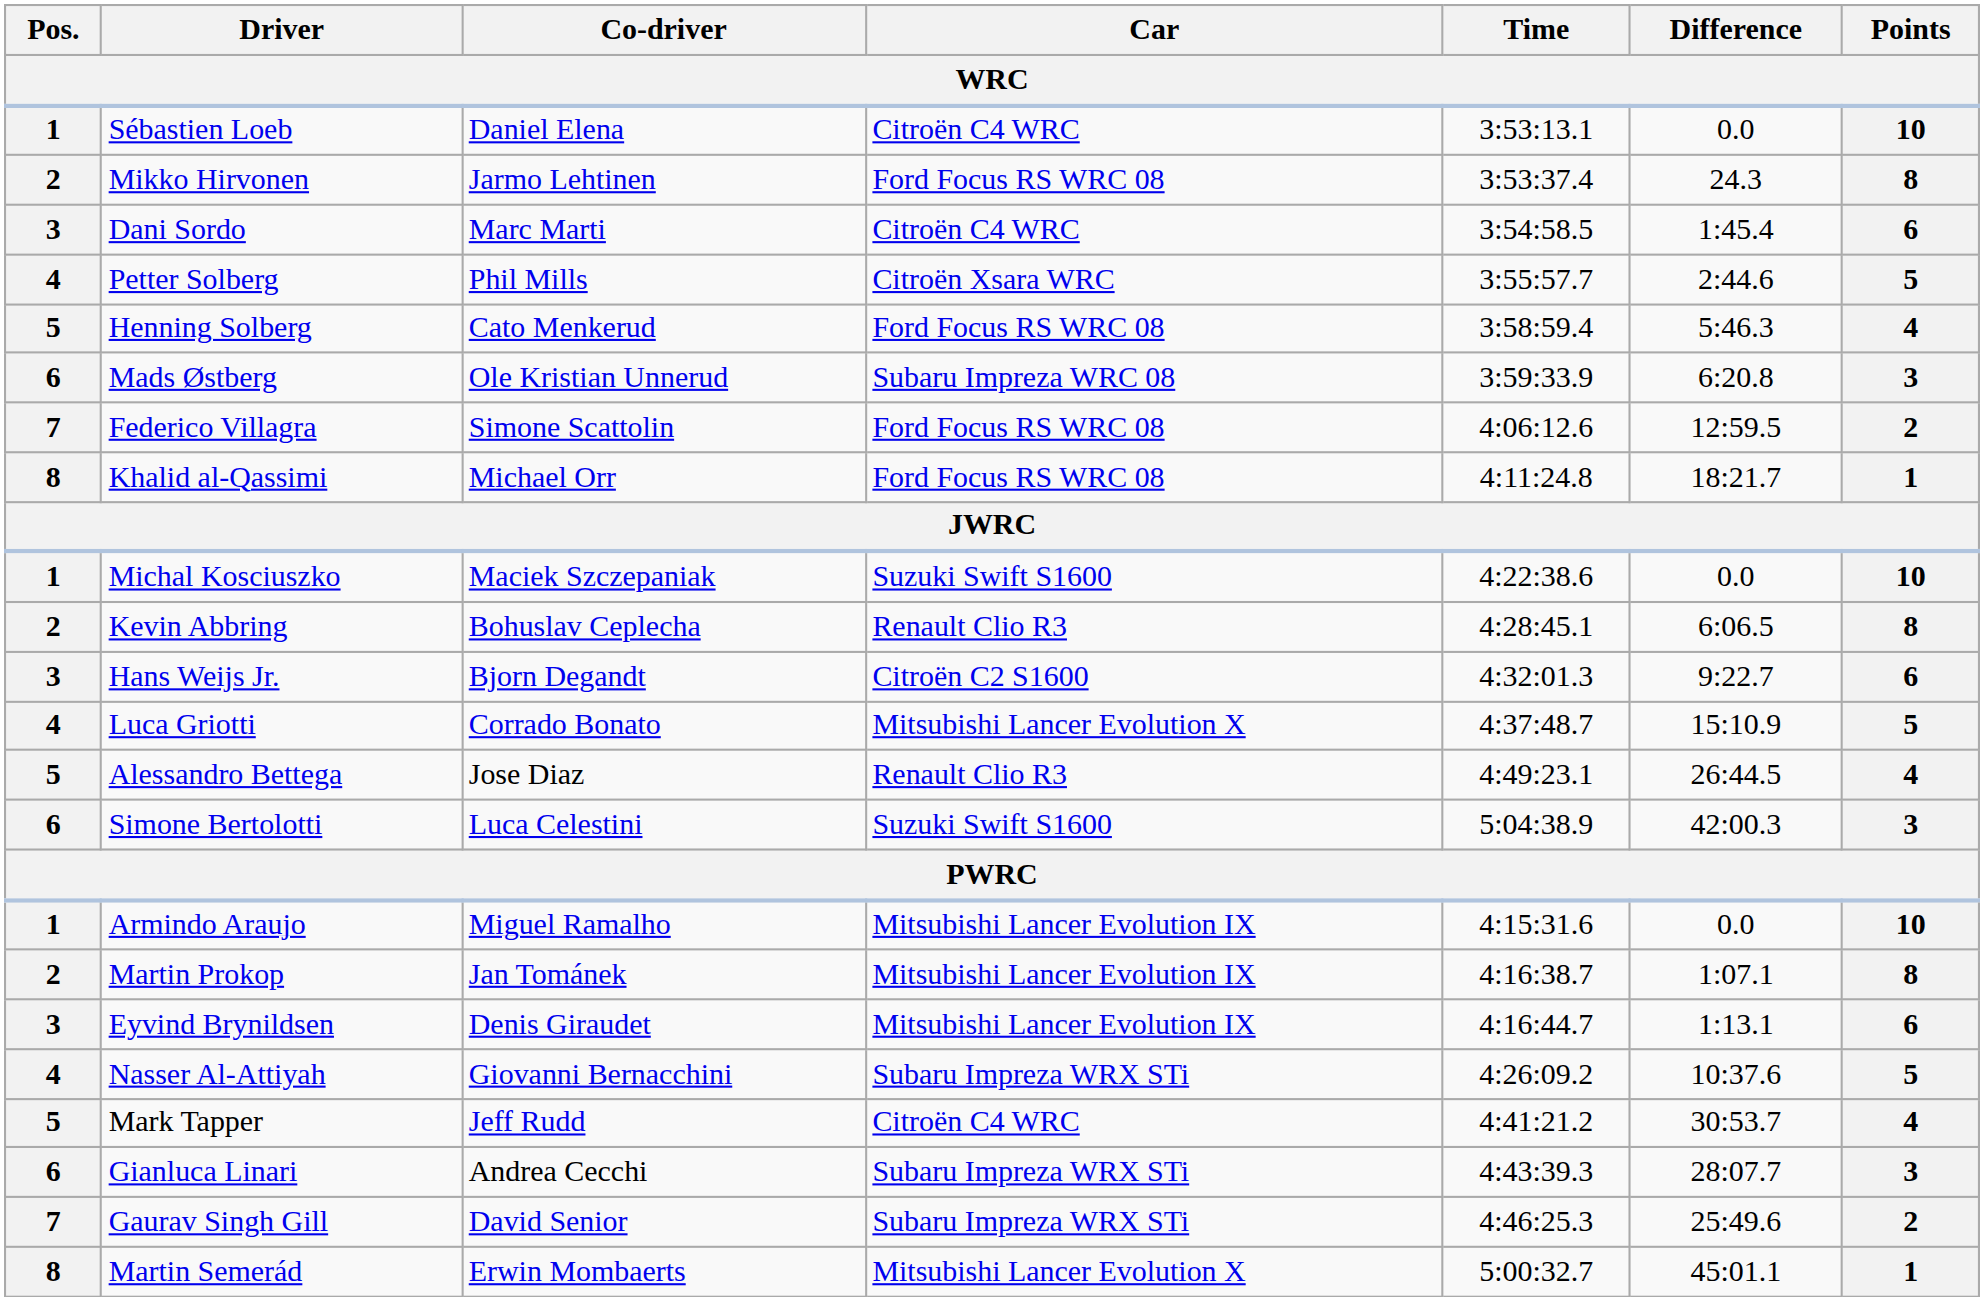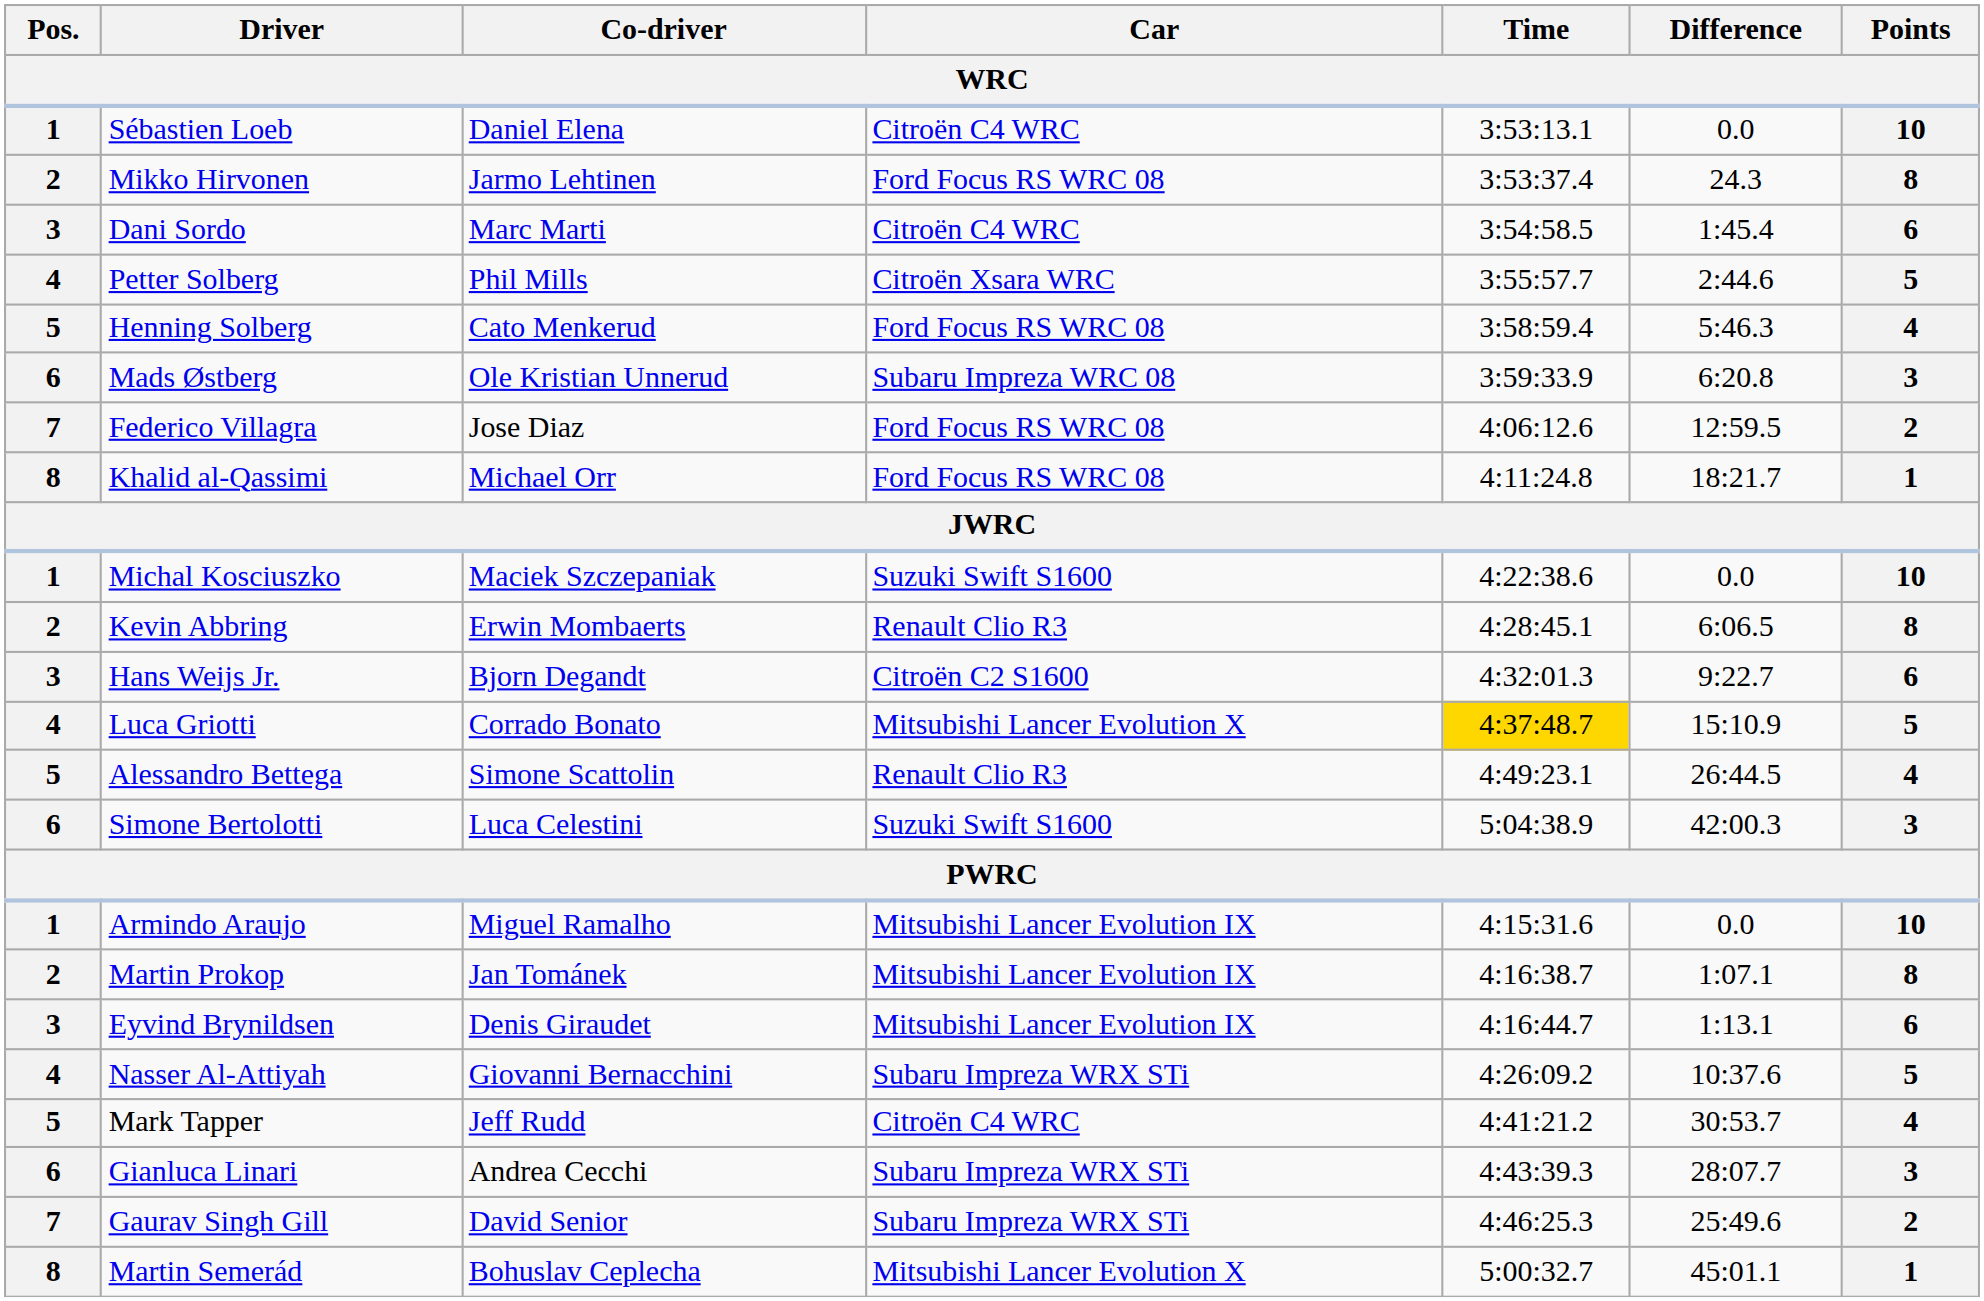Federico Villagra | Co-driver: Simone Scattolin -> Jose Diaz
Kevin Abbring | Co-driver: Bohuslav Ceplecha -> Erwin Mombaerts
Luca Griotti | Time: no background -> gold background
Alessandro Bettega | Co-driver: Jose Diaz -> Simone Scattolin
Martin Semerád | Co-driver: Erwin Mombaerts -> Bohuslav Ceplecha
